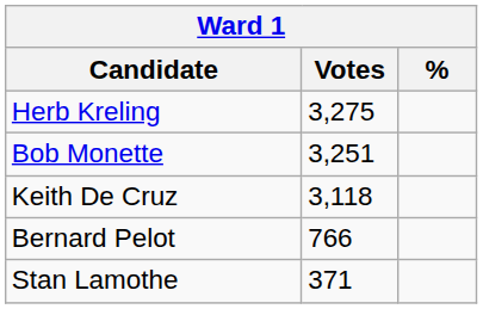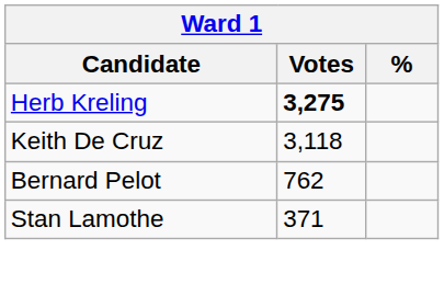Herb Kreling | Votes: normal -> bold
- row: Bob Monette | 3,251
Bernard Pelot | Votes: 766 -> 762
